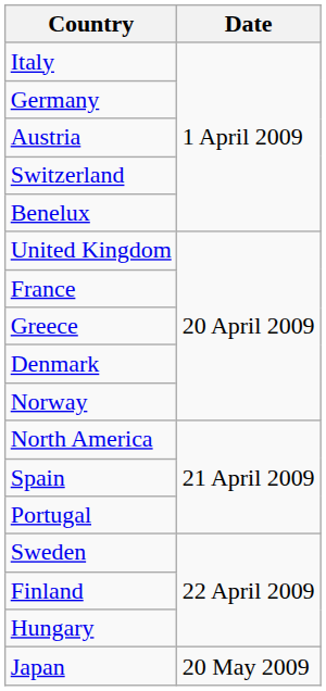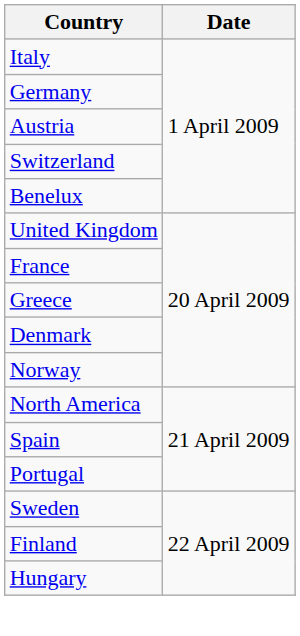- row: Japan | 20 May 2009
